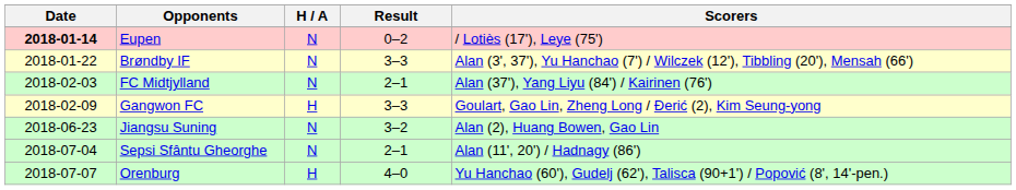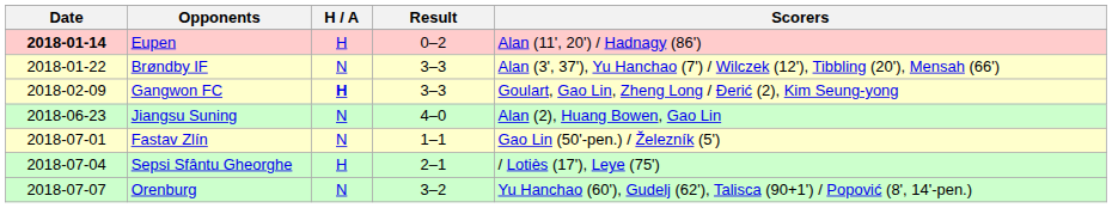Eupen | H / A: N -> H
Eupen | Scorers: / Lotiès (17'), Leye (75') -> Alan (11', 20') / Hadnagy (86')
- row: 2018-02-03 | FC Midtjylland | N | 2–1 | Alan (37'), Yang Liyu (84') / Kairinen (76')
Gangwon FC | H / A: normal -> bold
Jiangsu Suning | Result: 3–2 -> 4–0
+ row: 2018-07-01 | Fastav Zlín | N | 1–1 | Gao Lin (50'-pen.) / Železník (5')
Sepsi Sfântu Gheorghe | H / A: N -> H
Sepsi Sfântu Gheorghe | Scorers: Alan (11', 20') / Hadnagy (86') -> / Lotiès (17'), Leye (75')
Orenburg | H / A: H -> N
Orenburg | Result: 4–0 -> 3–2
